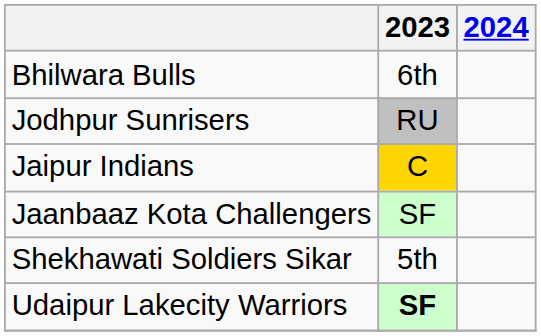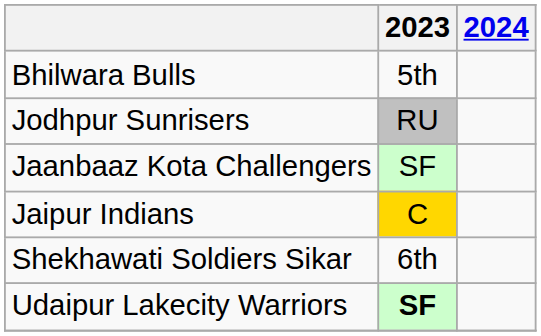Bhilwara Bulls | 2023: 6th -> 5th
rows swapped: Jaipur Indians <-> Jaanbaaz Kota Challengers
Shekhawati Soldiers Sikar | 2023: 5th -> 6th
